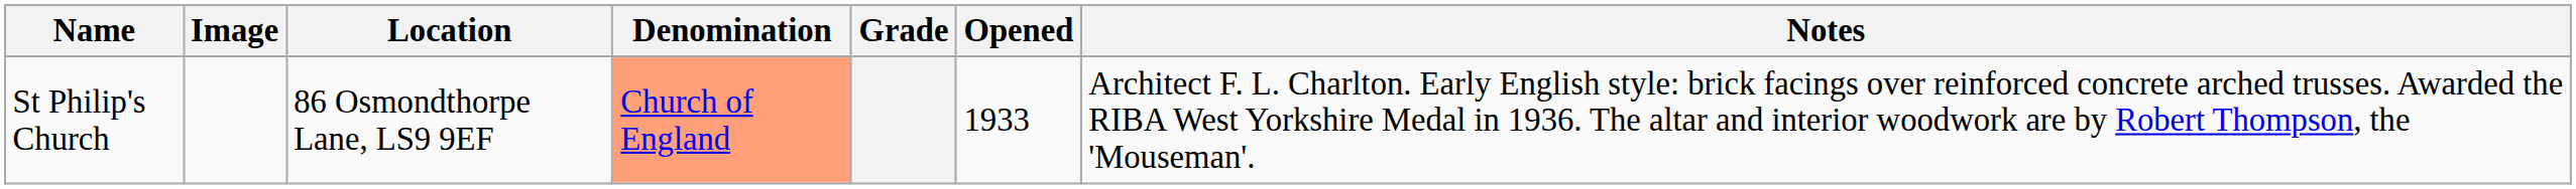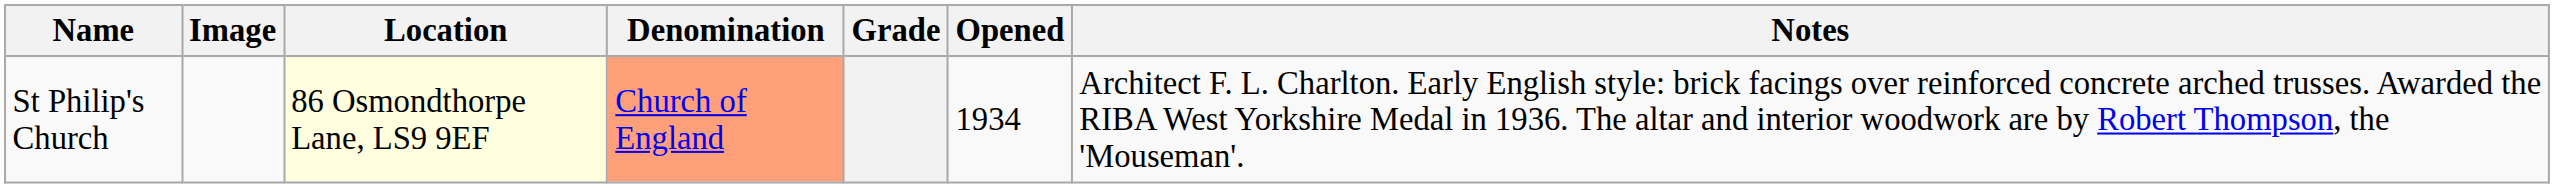St Philip's Church | Location: no background -> lightyellow background
St Philip's Church | Opened: 1933 -> 1934
